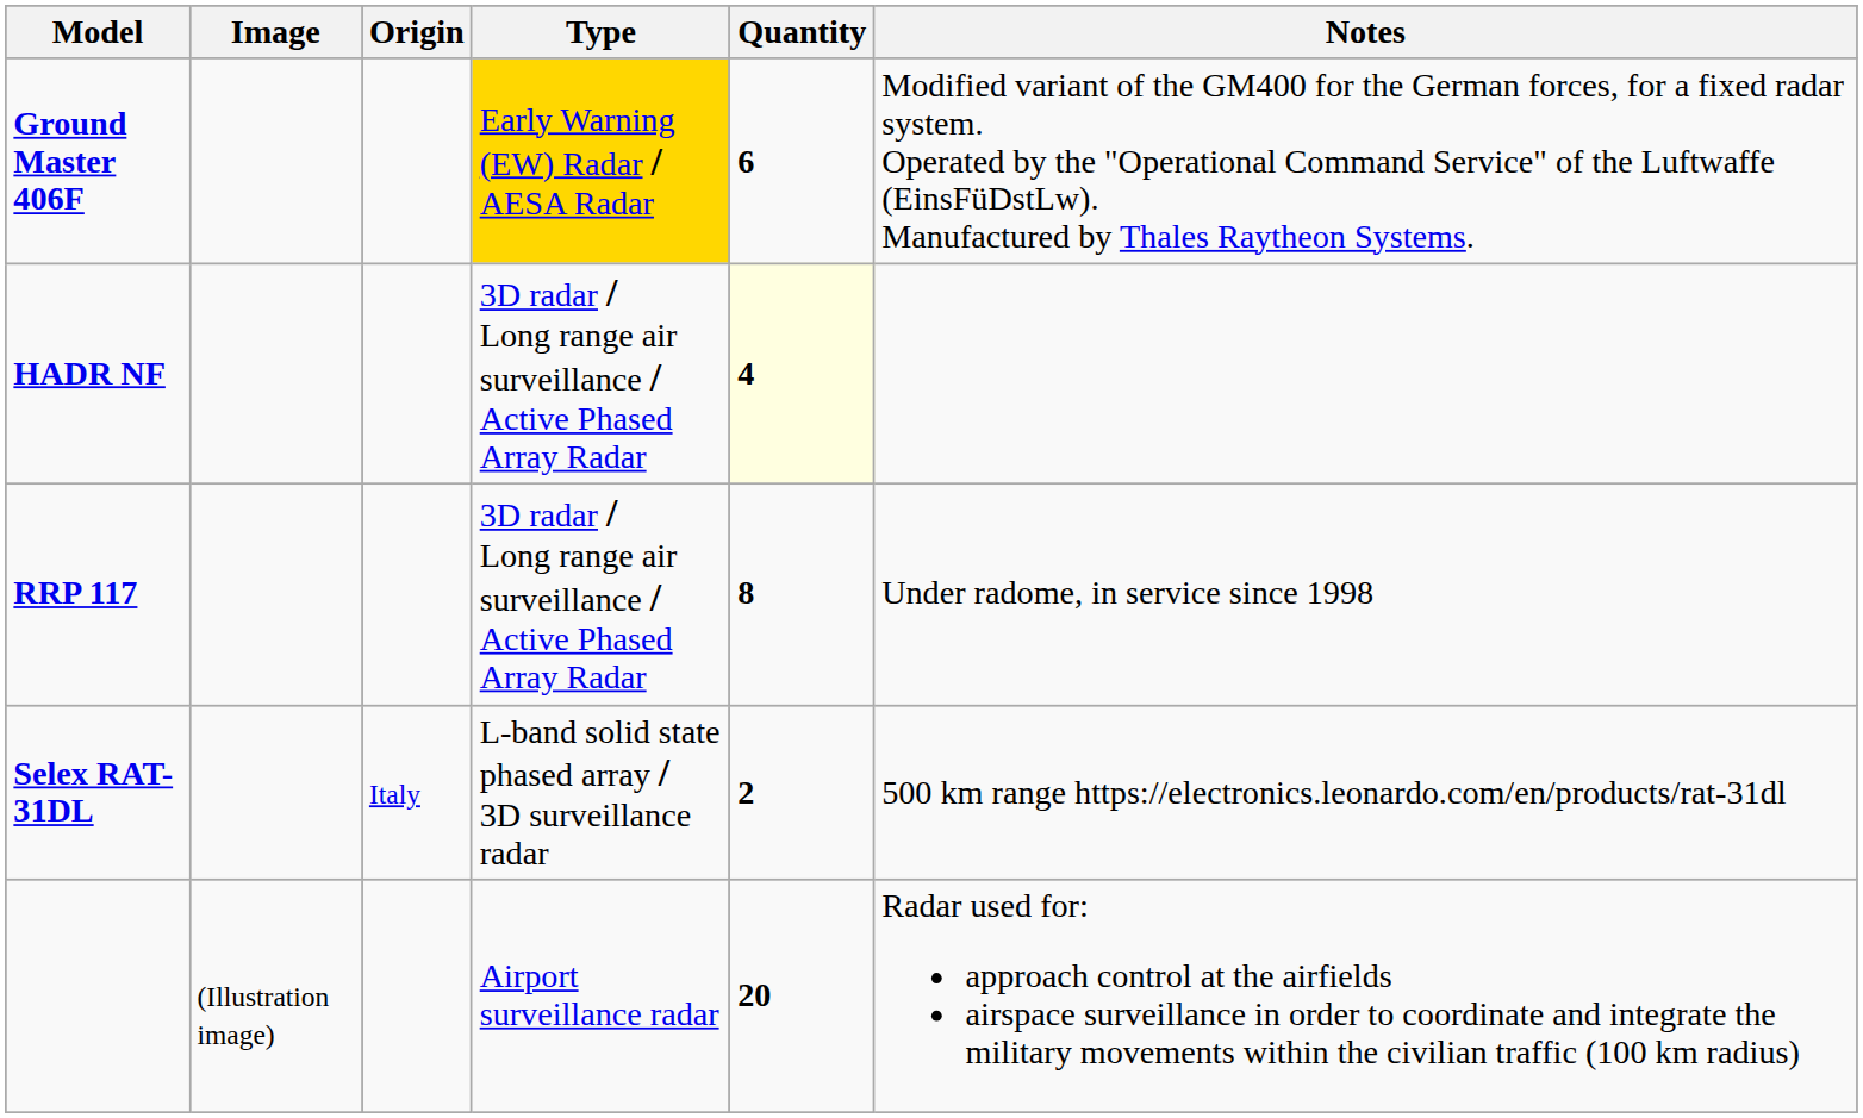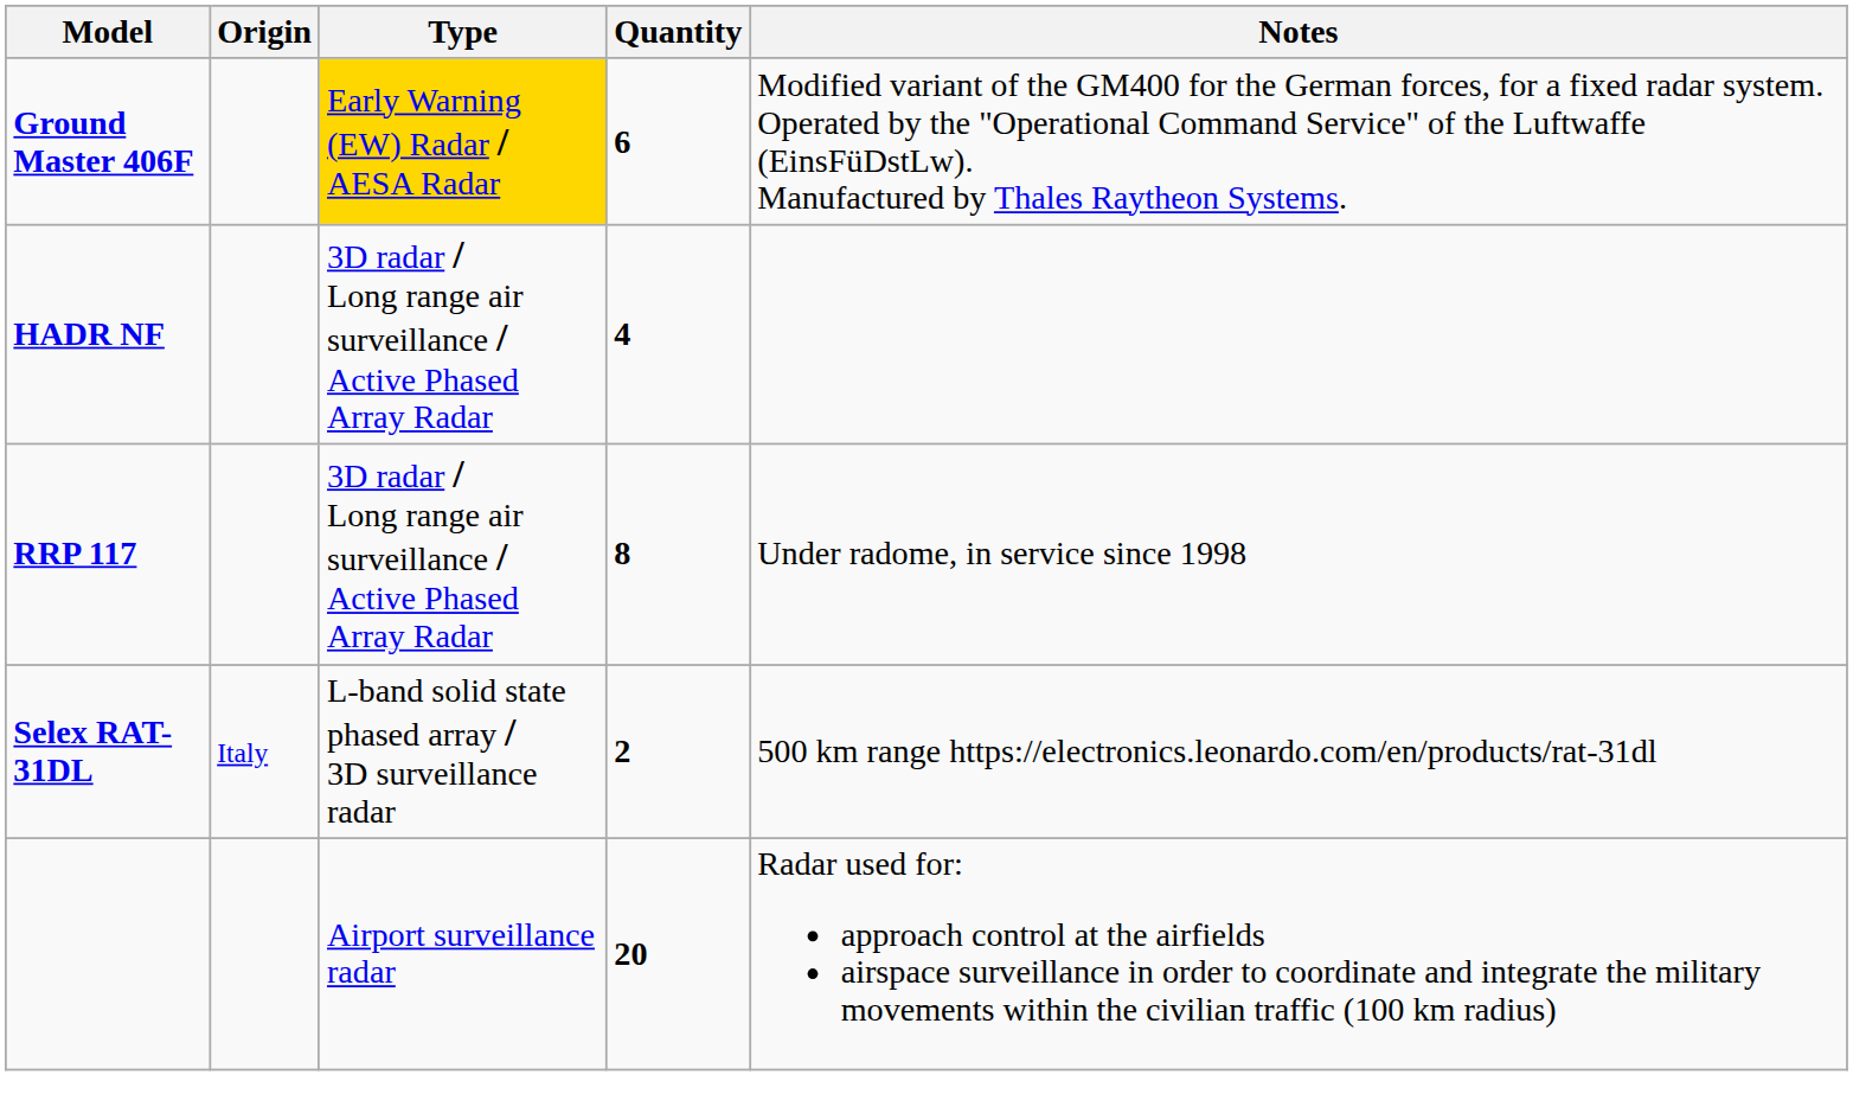- column: Image | (Illustration image)
HADR NF | Quantity: lightyellow background -> no background
